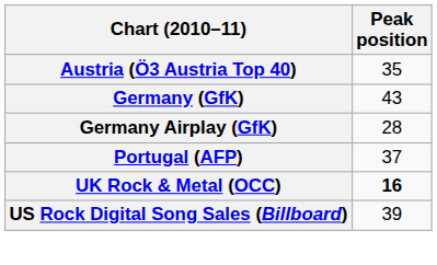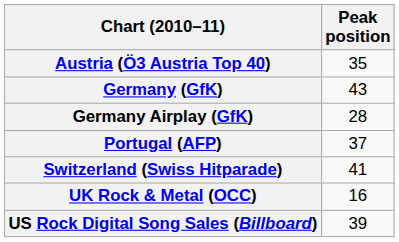+ row: Switzerland (Swiss Hitparade) | 41
UK Rock & Metal (OCC) | Peak position: bold -> normal
